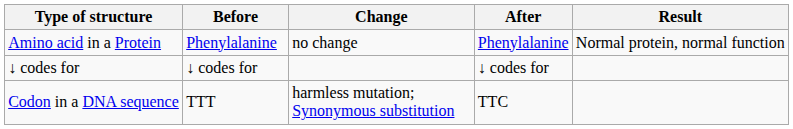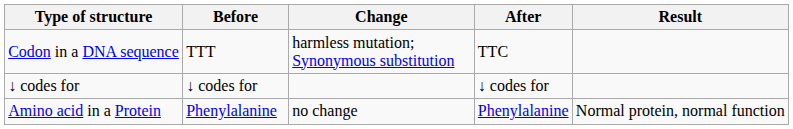rows swapped: Codon in a DNA sequence <-> Amino acid in a Protein
